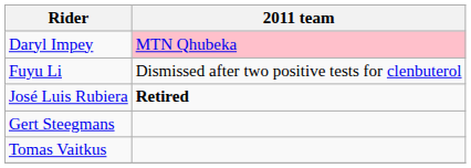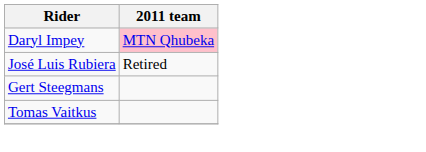- row: Fuyu Li | Dismissed after two positive tests for clenbuterol
José Luis Rubiera | 2011 team: bold -> normal
